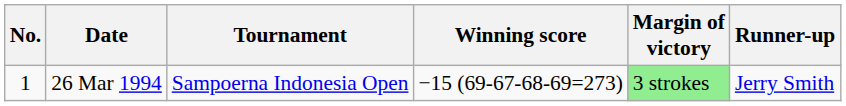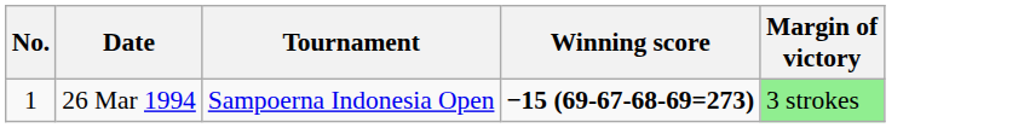- column: Runner-up | Jerry Smith
26 Mar 1994 | Winning score: normal -> bold
